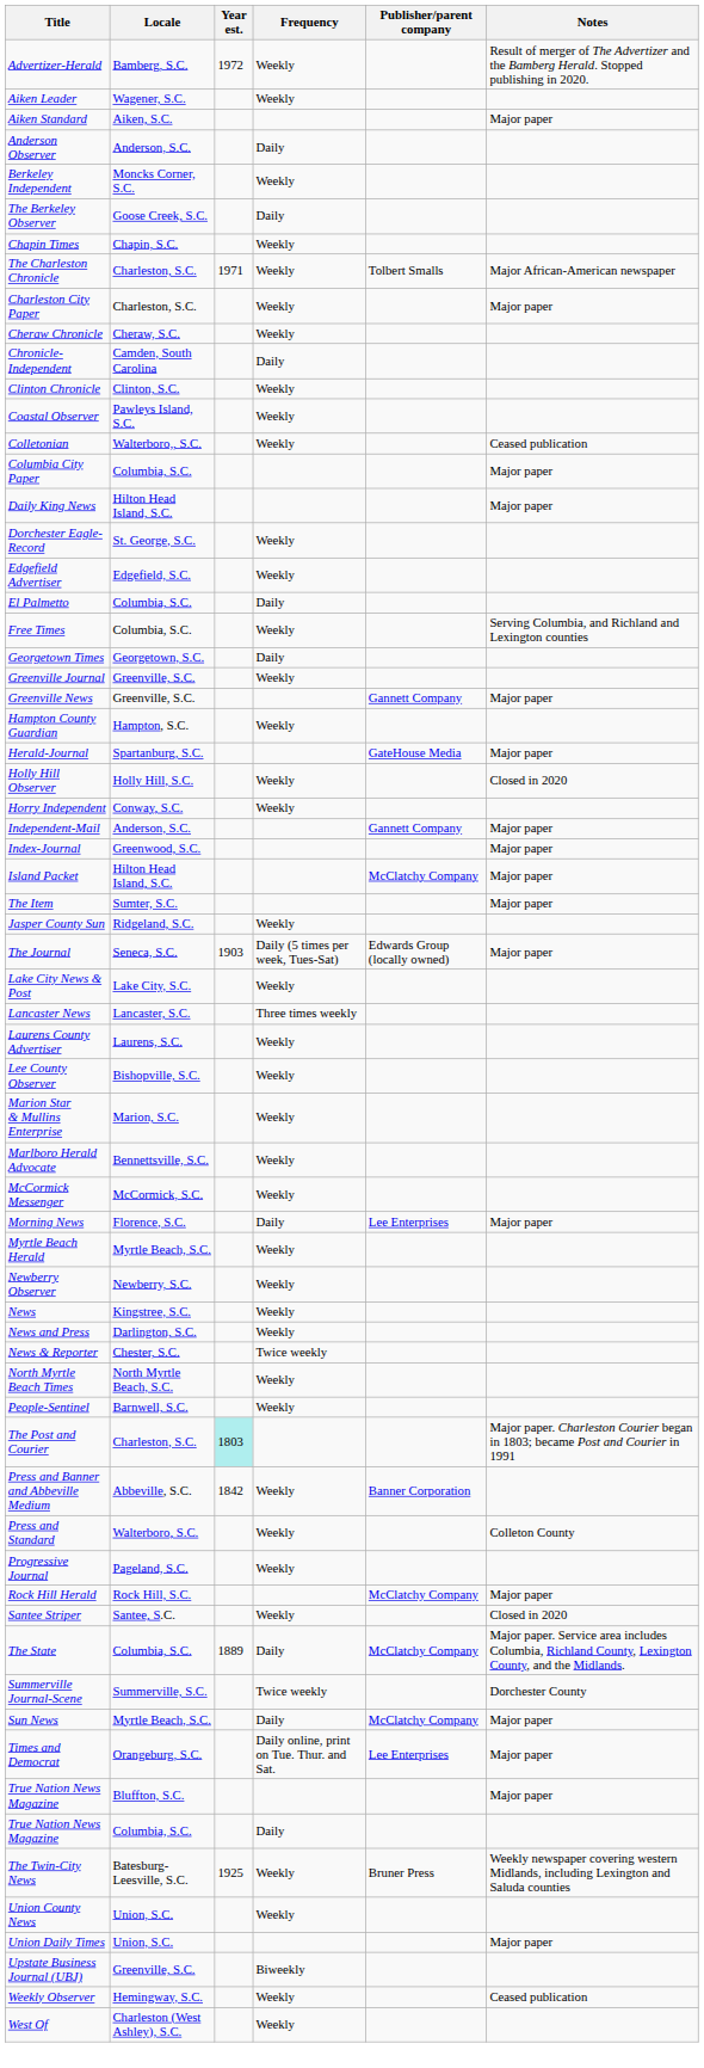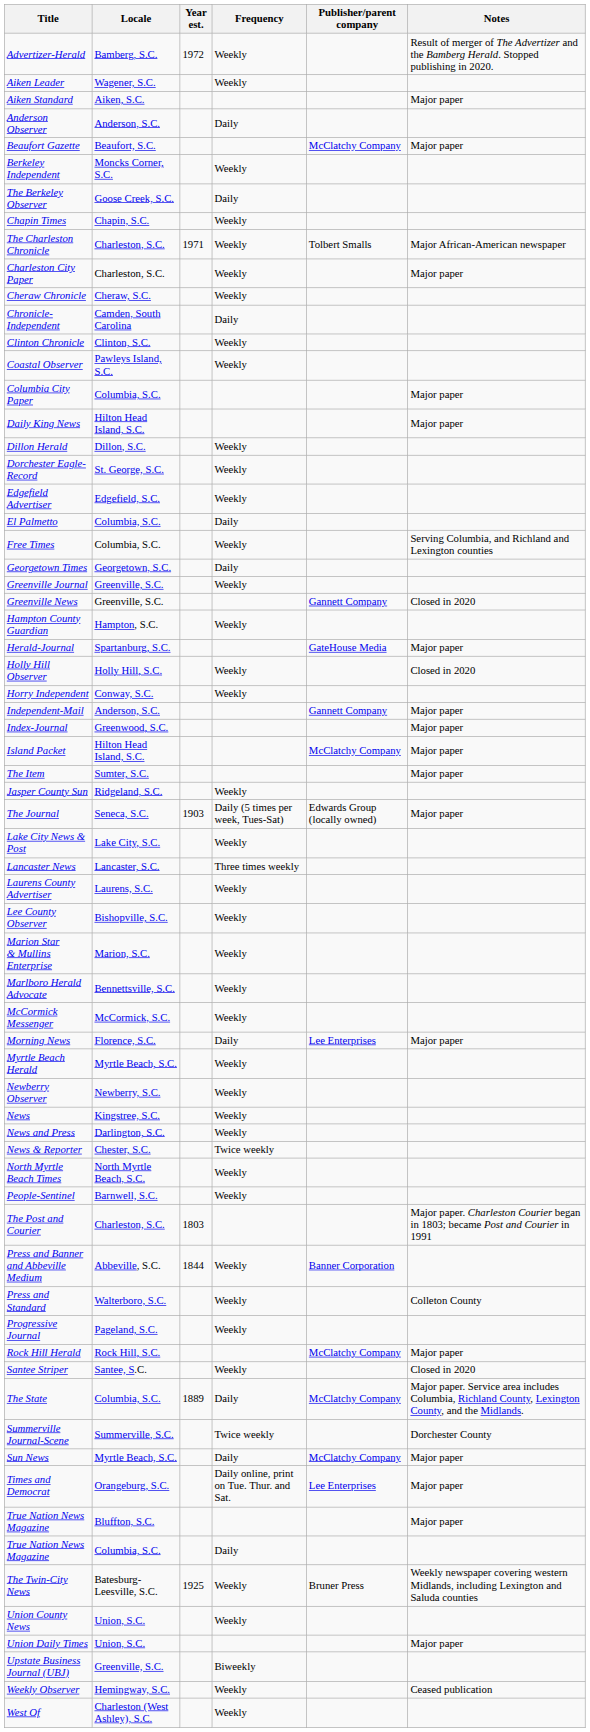+ row: Beaufort Gazette | Beaufort, S.C. | McClatchy Company | Major paper
- row: Colletonian | Walterboro,, S.C. | Weekly | Ceased publication
+ row: Dillon Herald | Dillon, S.C. | Weekly
Greenville News | Notes: Major paper -> Closed in 2020
The Post and Courier | Year est.: paleturquoise background -> no background
Press and Banner and Abbeville Medium | Year est.: 1842 -> 1844
